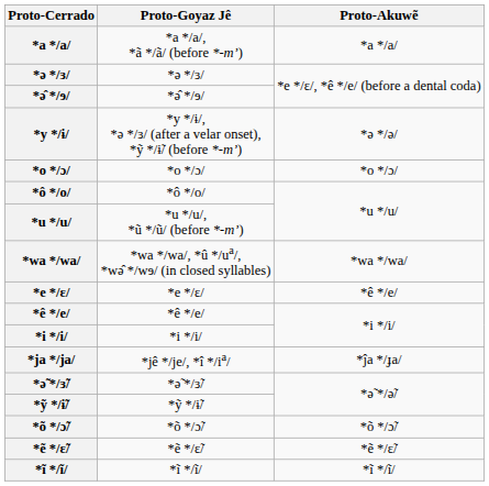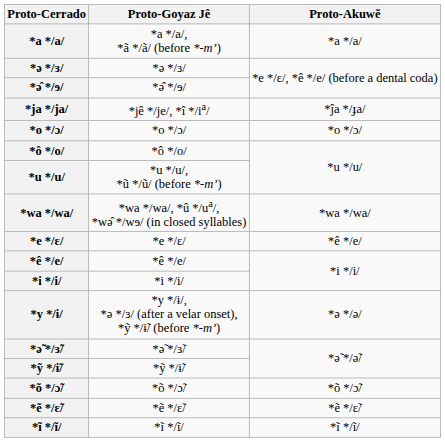rows swapped: *y */ɨ/ <-> *ja */ja/
